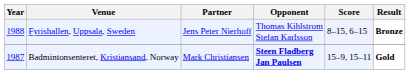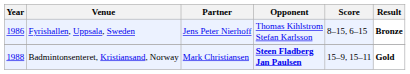Fyrishallen, Uppsala, Sweden | Year: 1988 -> 1986
Badmintonsenteret, Kristiansand, Norway | Year: 1987 -> 1988
